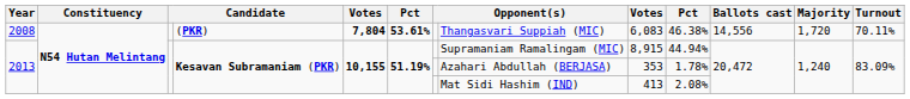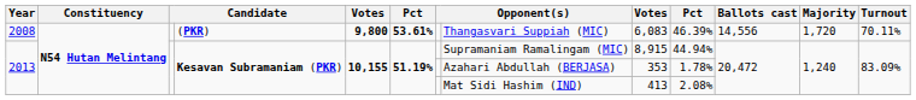2008 | column 5: 7,804 -> 9,800
2008 | column 10: 46.38% -> 46.39%
